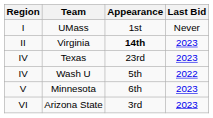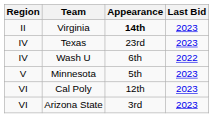- row: I | UMass | 1st | Never
Wash U | Appearance: 5th -> 6th
Minnesota | Appearance: 6th -> 5th
+ row: VI | Cal Poly | 12th | 2023
